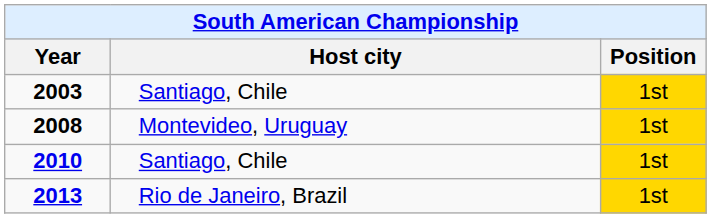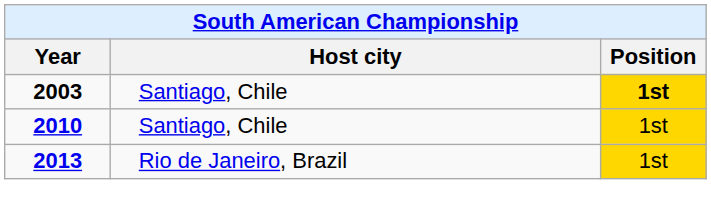2003 | Position: normal -> bold
- row: 2008 | Montevideo, Uruguay | 1st
